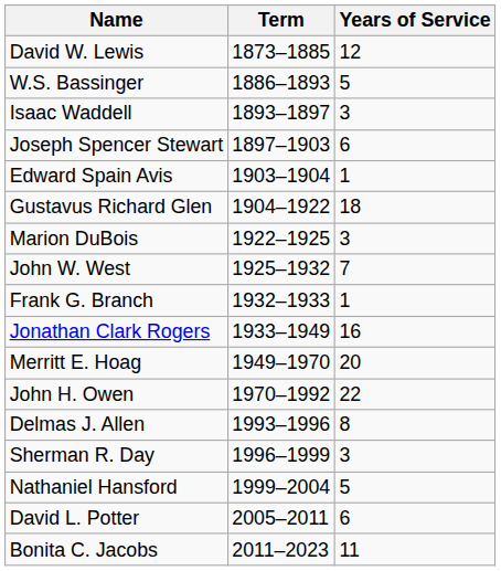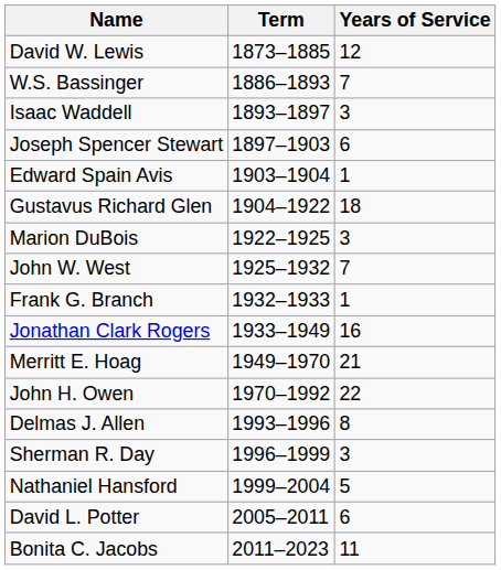W.S. Bassinger | Years of Service: 5 -> 7
Merritt E. Hoag | Years of Service: 20 -> 21
